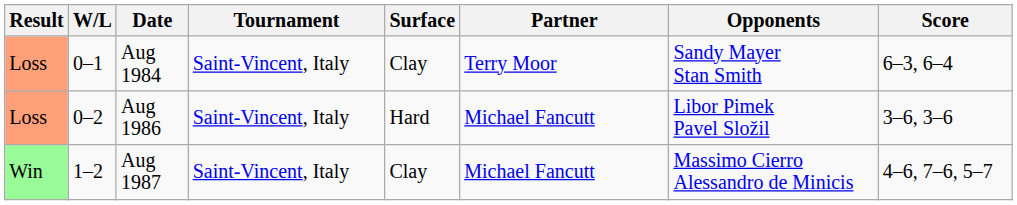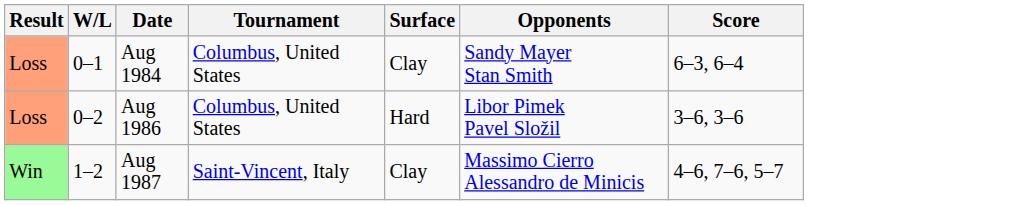- column: Partner | Terry Moor | Michael Fancutt | Michael Fancutt
Aug 1984 | Tournament: Saint-Vincent, Italy -> Columbus, United States
Aug 1986 | Tournament: Saint-Vincent, Italy -> Columbus, United States
